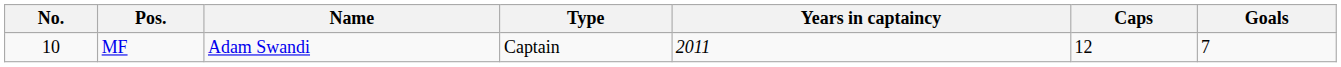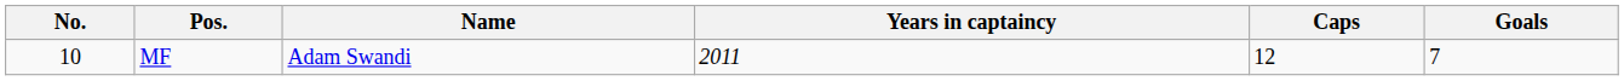- column: Type | Captain
